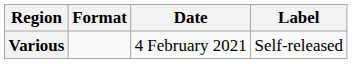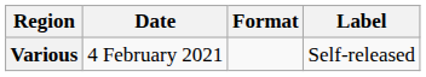columns swapped: Date <-> Format
